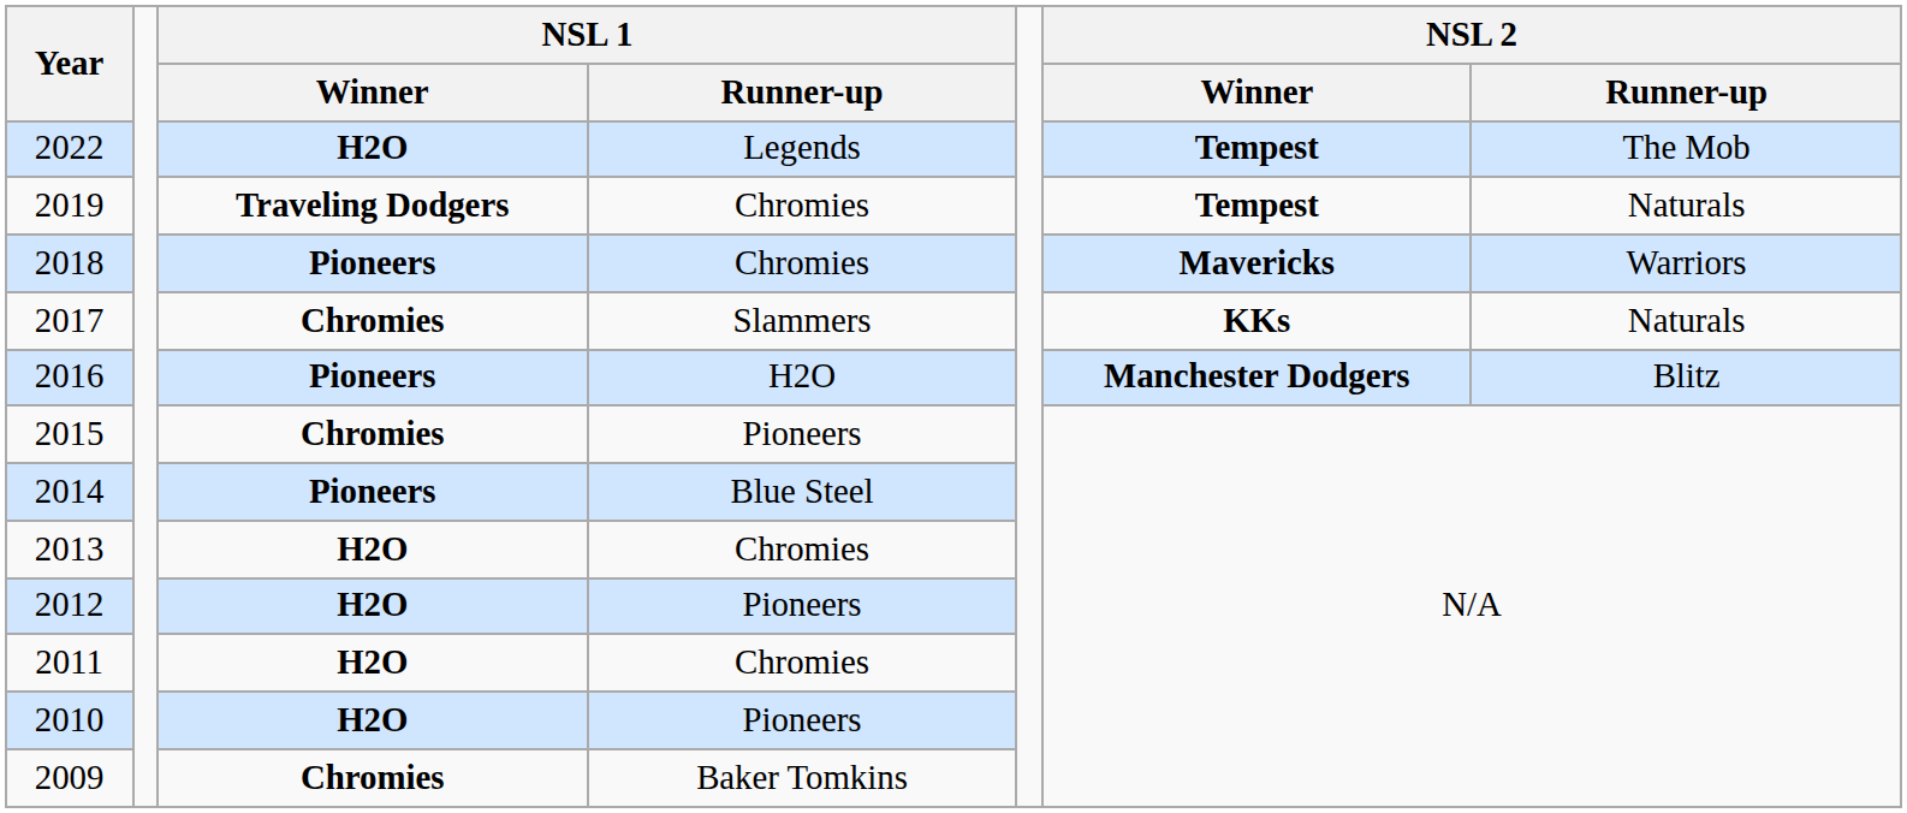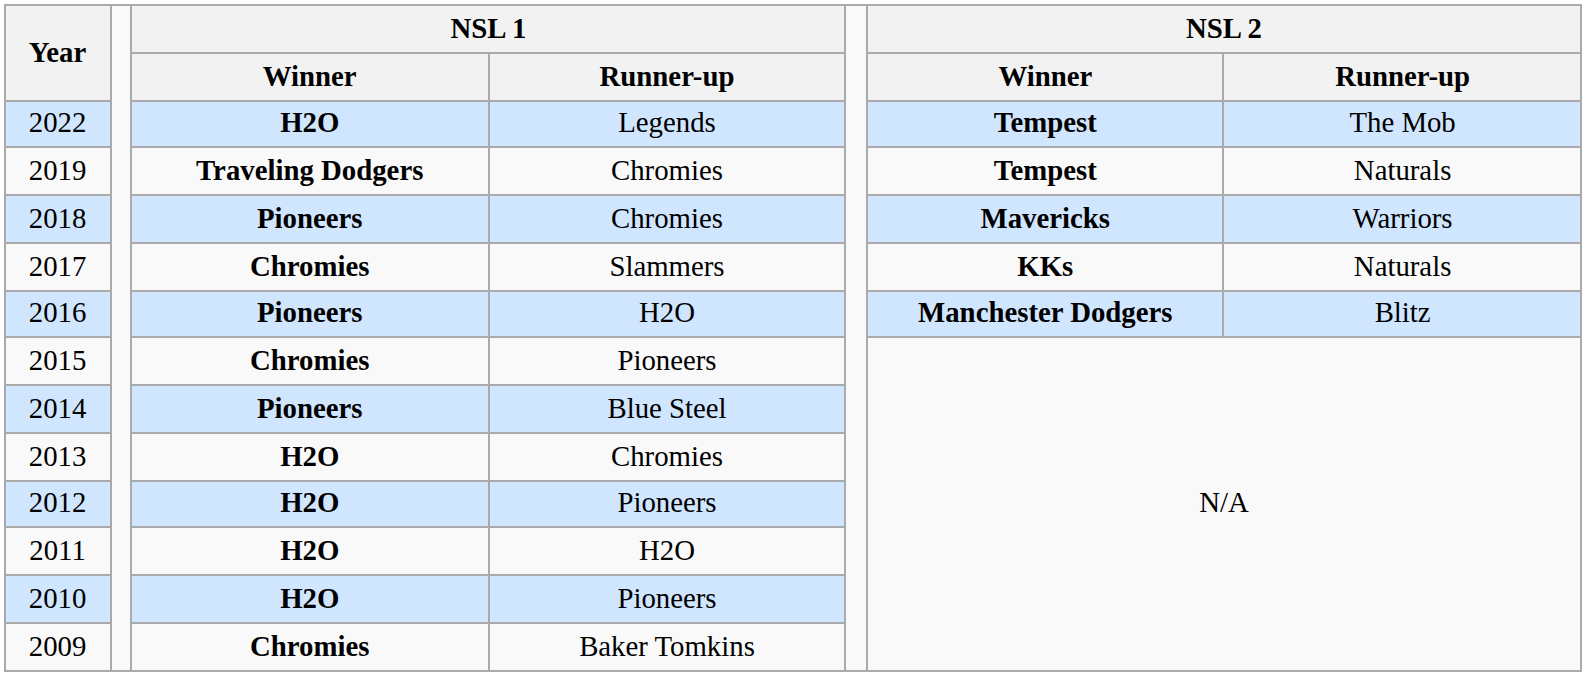2011 | NSL 1 / Runner-up: Chromies -> H2O
